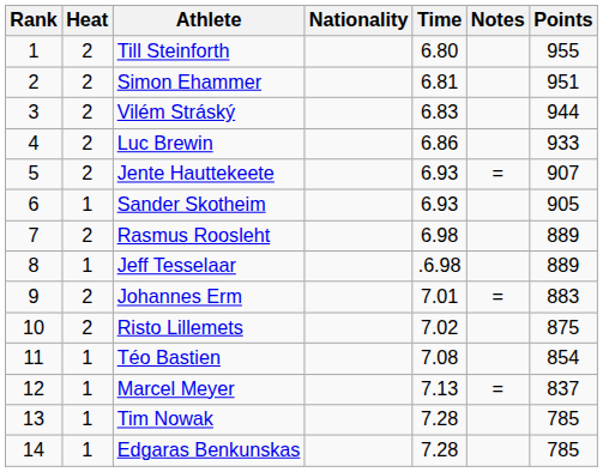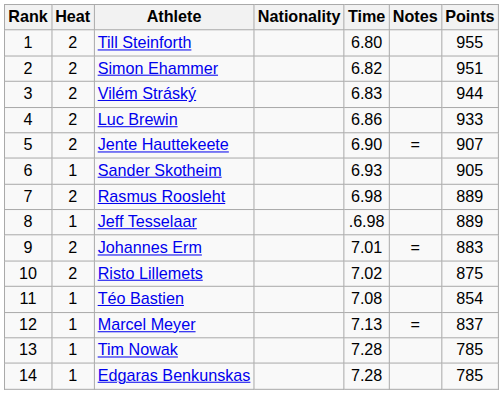Simon Ehammer | Time: 6.81 -> 6.82
Jente Hauttekeete | Time: 6.93 -> 6.90
